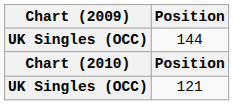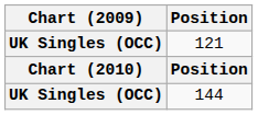rows swapped: 121 <-> 144
